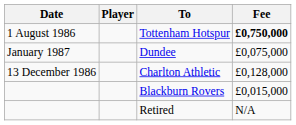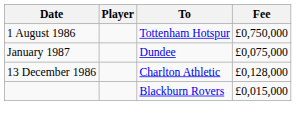Tottenham Hotspur | Fee: bold -> normal
- row: Retired | N/A
